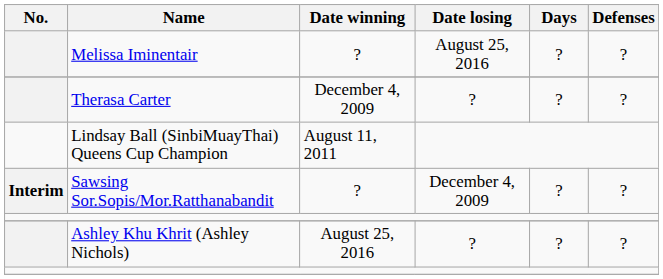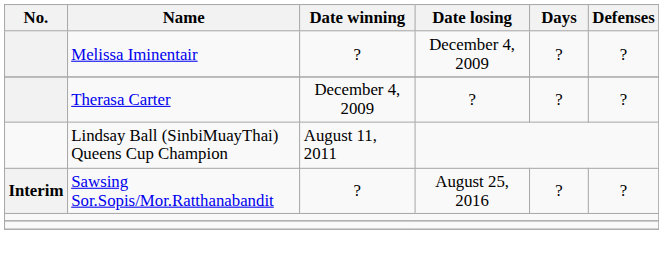Melissa Iminentair | Date losing: August 25, 2016 -> December 4, 2009
Sawsing Sor.Sopis/Mor.Ratthanabandit | Date losing: December 4, 2009 -> August 25, 2016
- row: Ashley Khu Khrit (Ashley Nichols) | August 25, 2016 | ? | ? | ?
